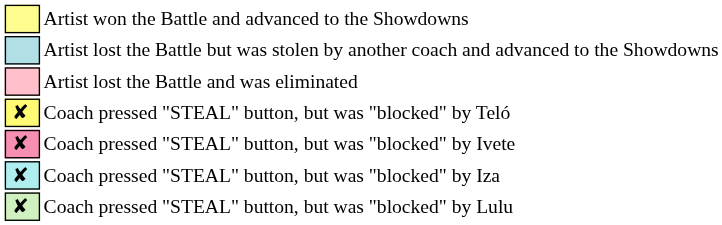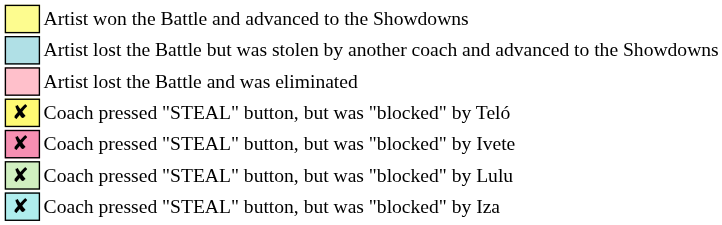rows swapped: Coach pressed "STEAL" button, but was "blocked" by Iza <-> Coach pressed "STEAL" button, but was "blocked" by Lulu
